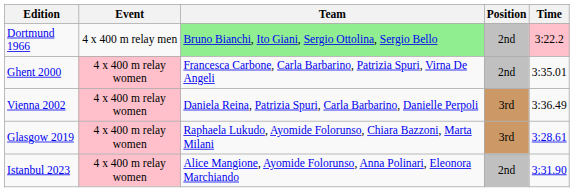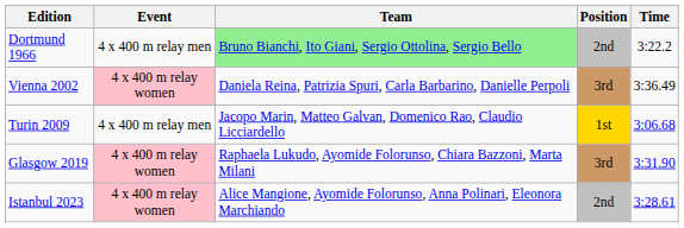Dortmund 1966 | Time: pink background -> no background
- row: Ghent 2000 | 4 x 400 m relay women | Francesca Carbone, Carla Barbarino, Patrizia Spuri, Virna De Angeli | 2nd | 3:35.01
+ row: Turin 2009 | 4 x 400 m relay men | Jacopo Marin, Matteo Galvan, Domenico Rao, Claudio Licciardello | 1st | 3:06.68
Glasgow 2019 | Time: 3:28.61 -> 3:31.90
Istanbul 2023 | Time: 3:31.90 -> 3:28.61
